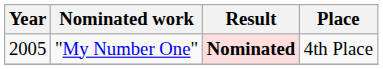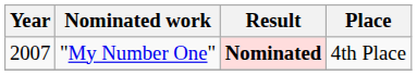"My Number One" | Year: 2005 -> 2007
